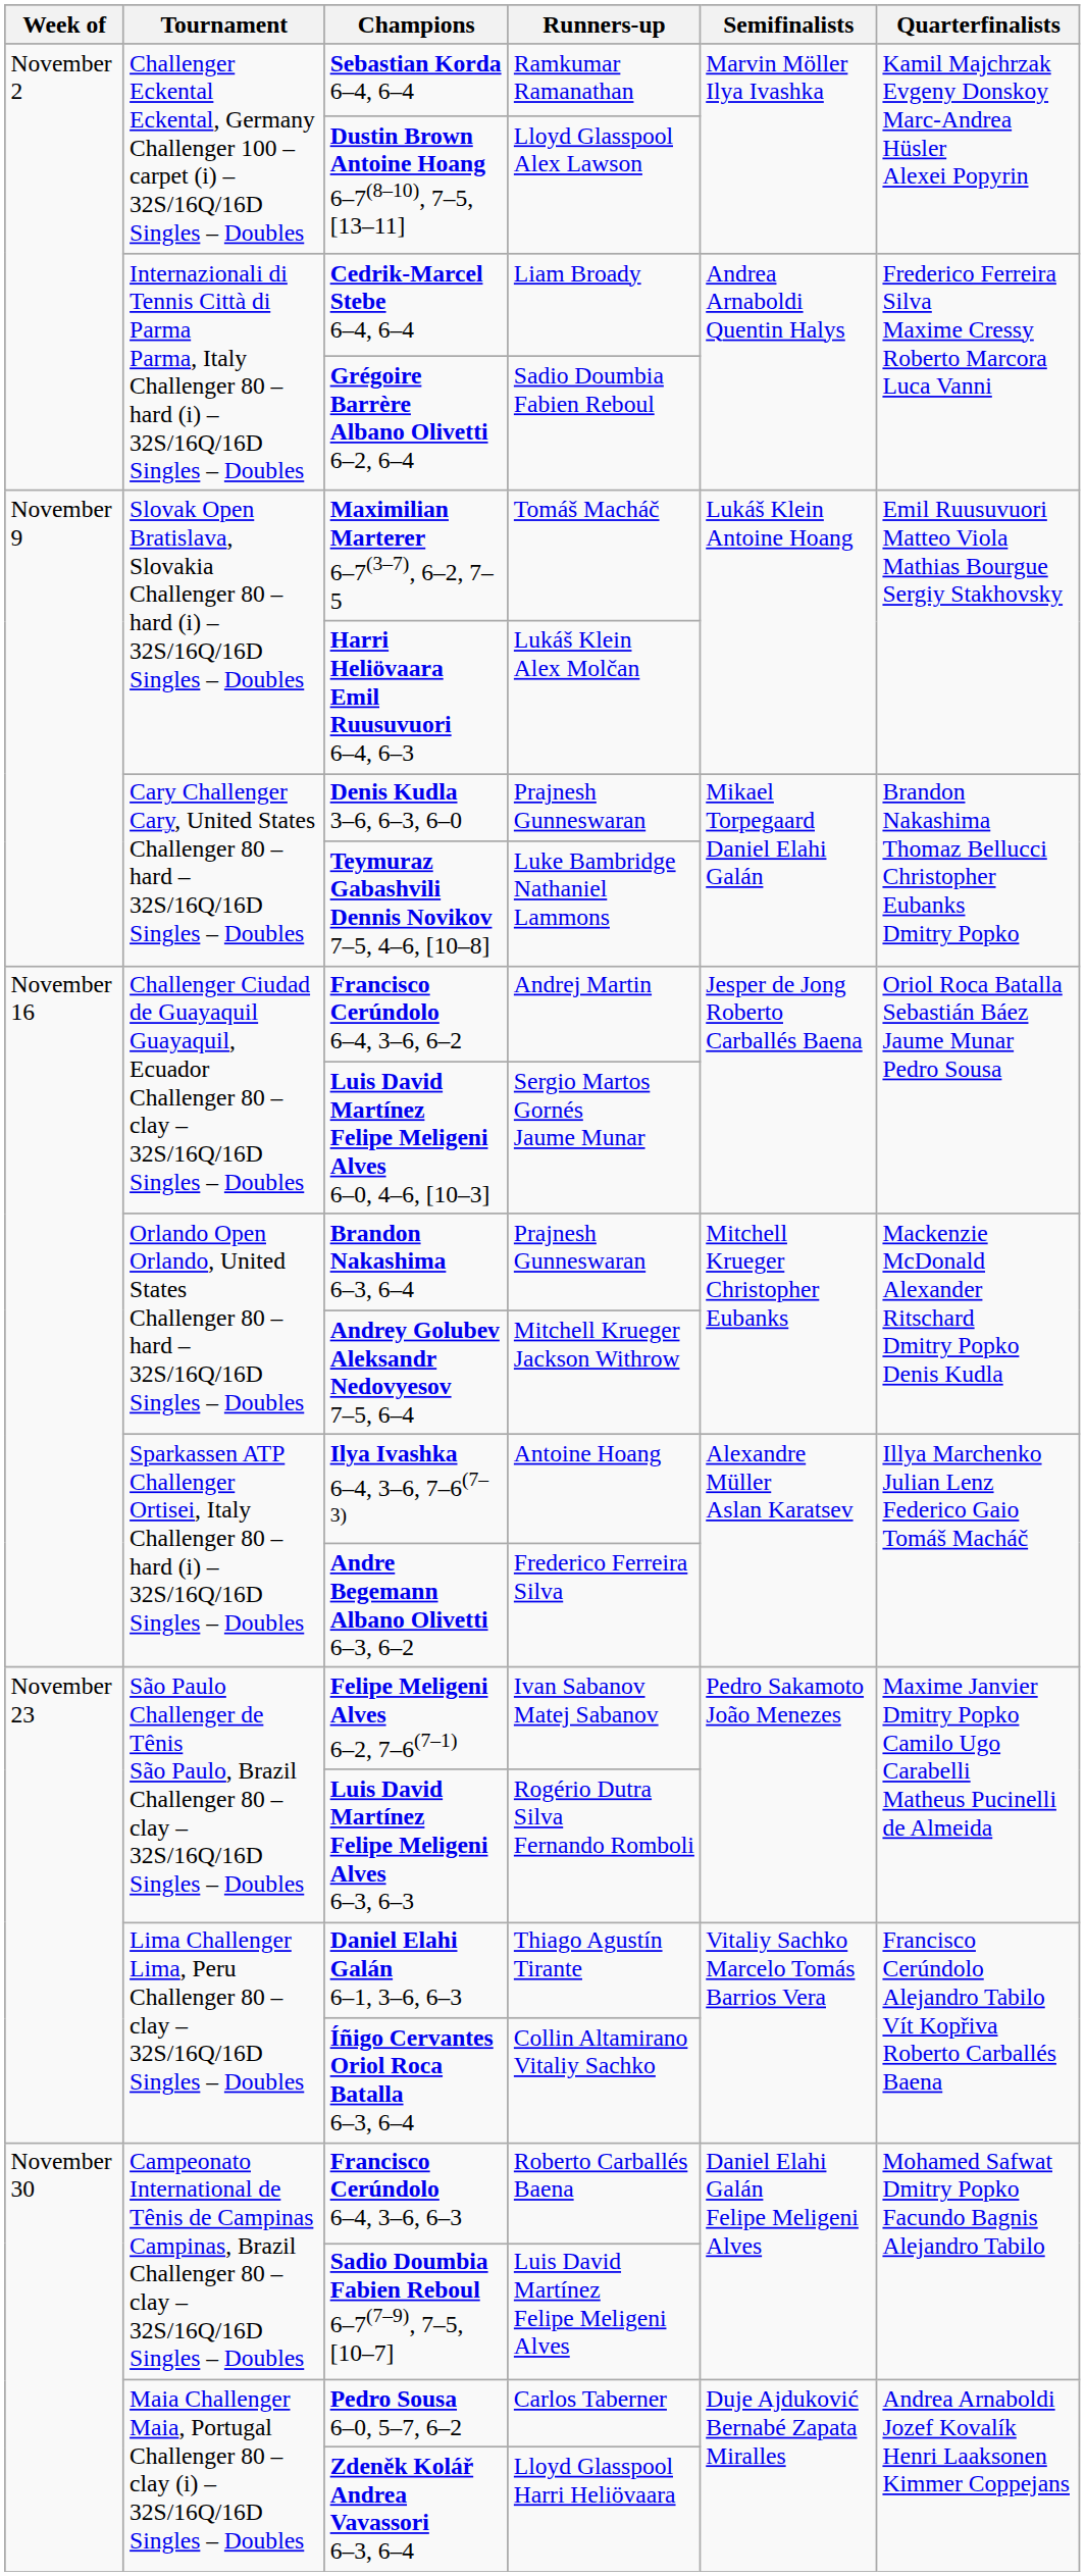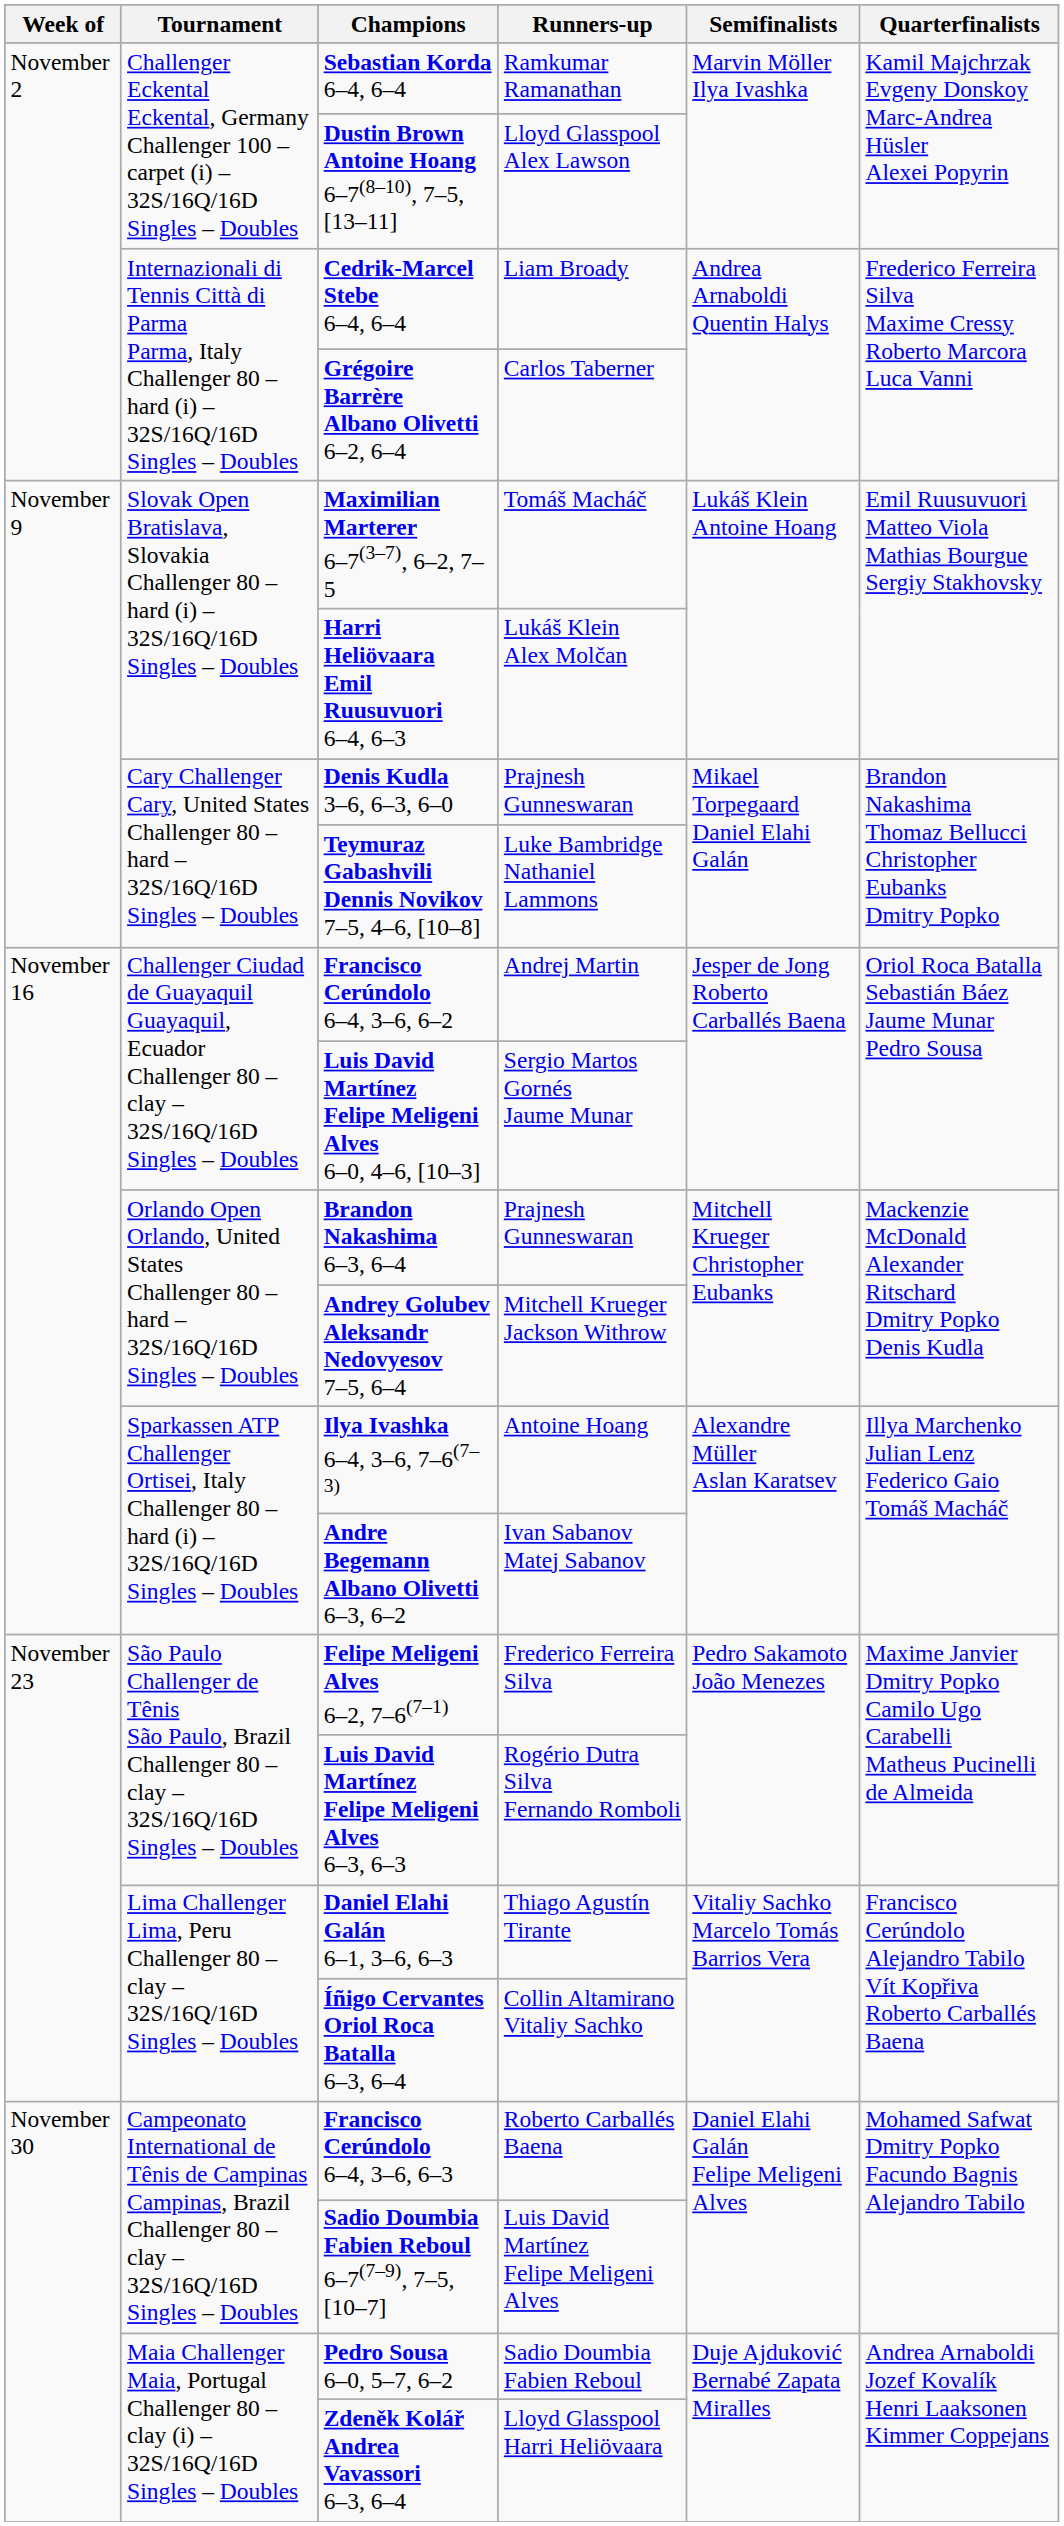Grégoire Barrère Albano Olivetti 6–2, 6–4 | Runners-up: Sadio Doumbia Fabien Reboul -> Carlos Taberner
Andre Begemann Albano Olivetti 6–3, 6–2 | Runners-up: Frederico Ferreira Silva -> Ivan Sabanov Matej Sabanov
Felipe Meligeni Alves 6–2, 7–6(7–1) | Runners-up: Ivan Sabanov Matej Sabanov -> Frederico Ferreira Silva
Pedro Sousa 6–0, 5–7, 6–2 | Runners-up: Carlos Taberner -> Sadio Doumbia Fabien Reboul
